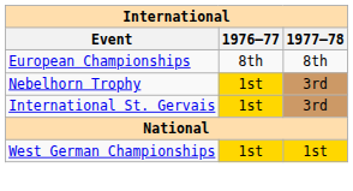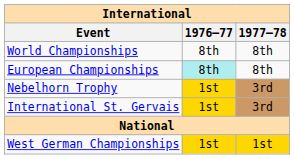+ row: World Championships | 8th | 8th
European Championships | 1976–77: no background -> paleturquoise background
